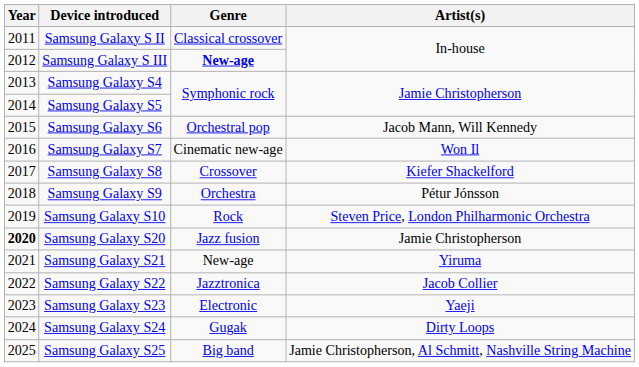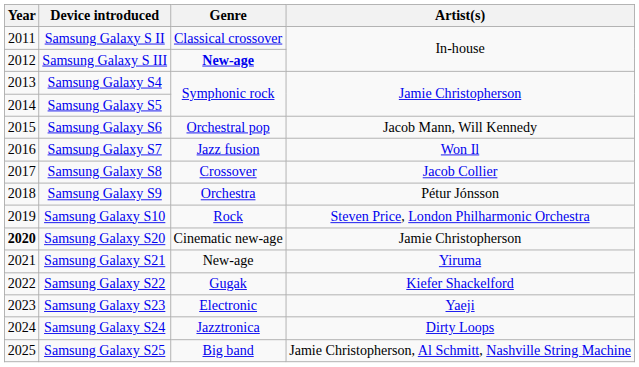Samsung Galaxy S7 | Genre: Cinematic new-age -> Jazz fusion
Samsung Galaxy S8 | Artist(s): Kiefer Shackelford -> Jacob Collier
Samsung Galaxy S20 | Genre: Jazz fusion -> Cinematic new-age
Samsung Galaxy S22 | Genre: Jazztronica -> Gugak
Samsung Galaxy S22 | Artist(s): Jacob Collier -> Kiefer Shackelford
Samsung Galaxy S24 | Genre: Gugak -> Jazztronica
